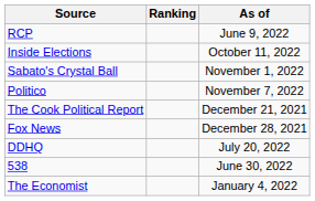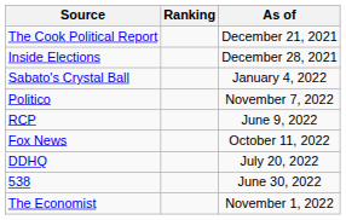rows swapped: The Cook Political Report <-> RCP
Inside Elections | As of: October 11, 2022 -> December 28, 2021
Sabato's Crystal Ball | As of: November 1, 2022 -> January 4, 2022
Fox News | As of: December 28, 2021 -> October 11, 2022
The Economist | As of: January 4, 2022 -> November 1, 2022
